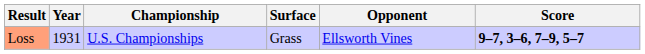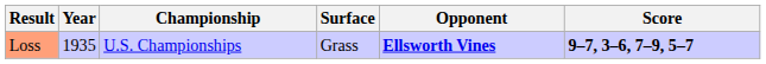Loss | Year: 1931 -> 1935
Loss | Opponent: normal -> bold
